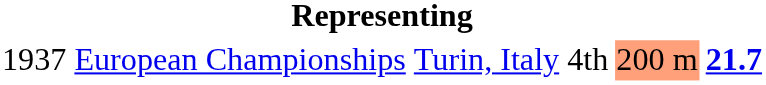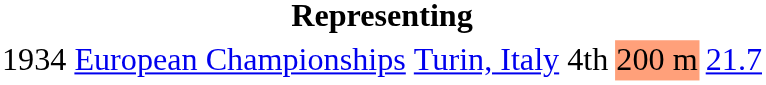European Championships | column 1: 1937 -> 1934
European Championships | column 6: bold -> normal
